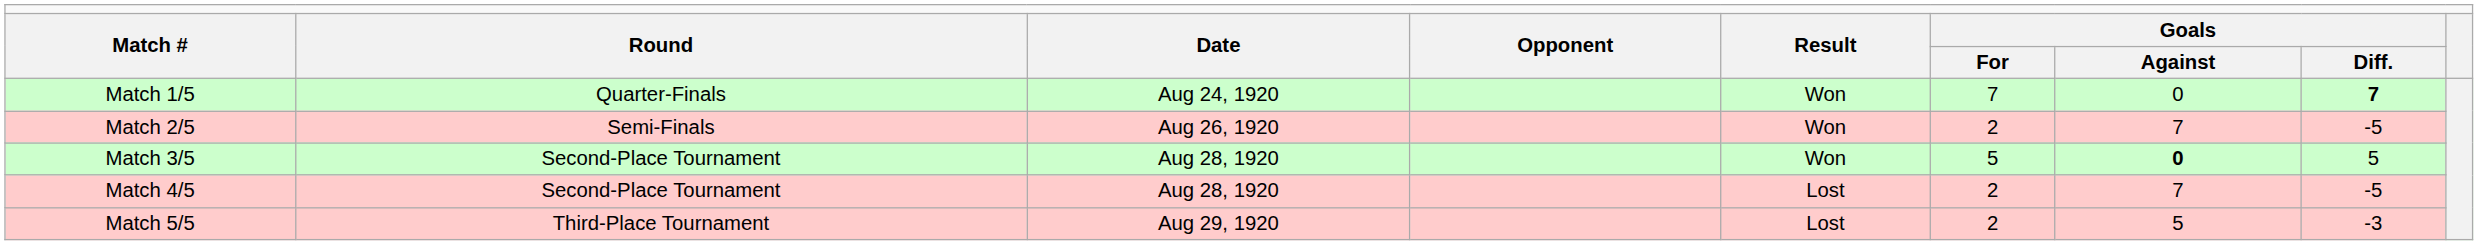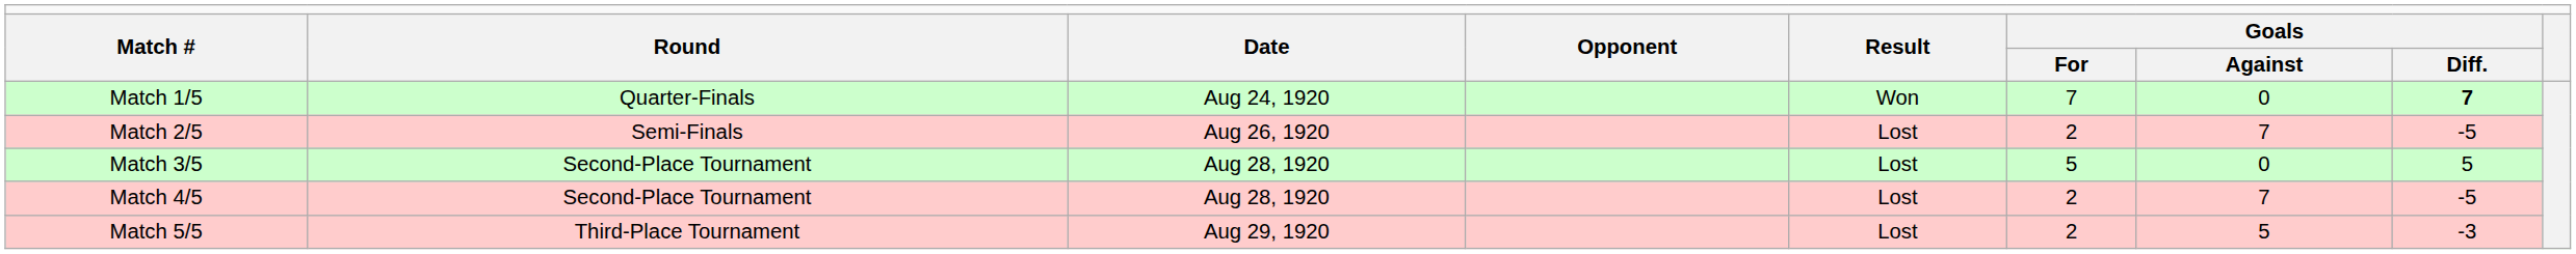Match 2/5 | column 5: Won -> Lost
Match 3/5 | column 5: Won -> Lost
Match 3/5 | column 7: bold -> normal
